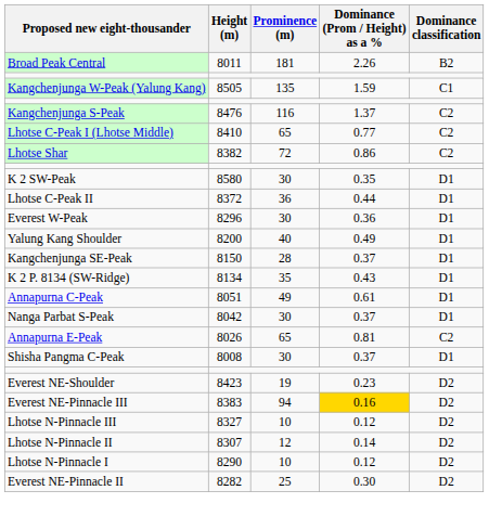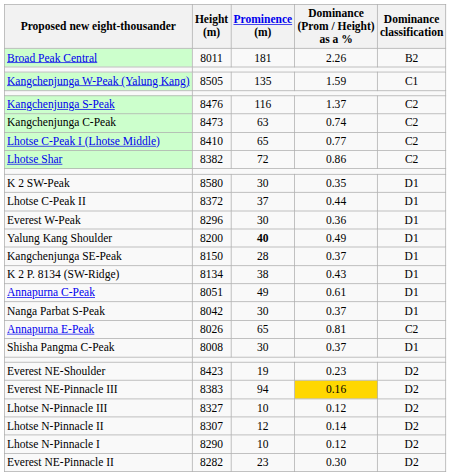+ row: Kangchenjunga C-Peak | 8473 | 63 | 0.74 | C2
Lhotse C-Peak II | Prominence (m): 36 -> 37
Yalung Kang Shoulder | Prominence (m): normal -> bold
K 2 P. 8134 (SW-Ridge) | Prominence (m): 35 -> 38
Everest NE-Pinnacle II | Prominence (m): 25 -> 23
